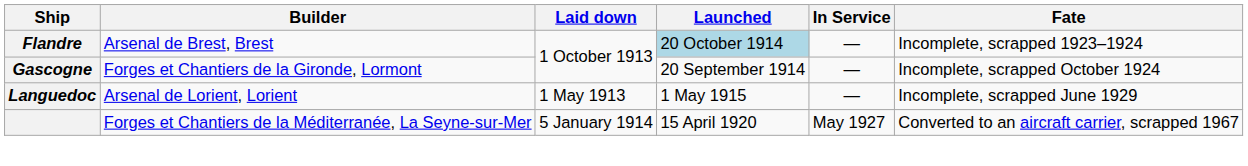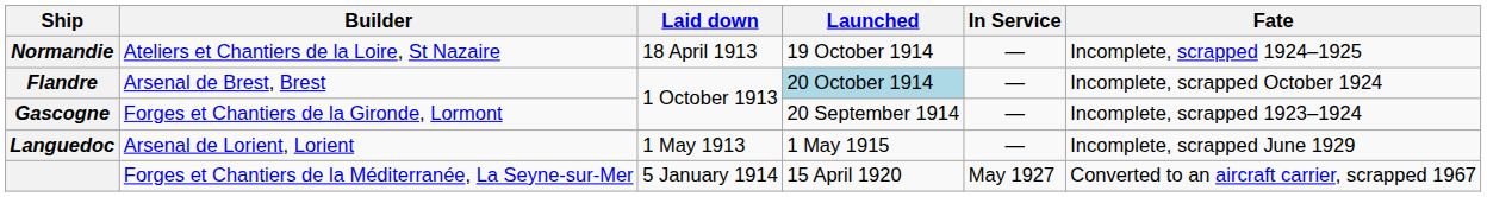+ row: Normandie | Ateliers et Chantiers de la Loire, St Nazaire | 18 April 1913 | 19 October 1914 | — | Incomplete, scrapped 1924–1925
Flandre | Fate: Incomplete, scrapped 1923–1924 -> Incomplete, scrapped October 1924
Gascogne | Fate: Incomplete, scrapped October 1924 -> Incomplete, scrapped 1923–1924
